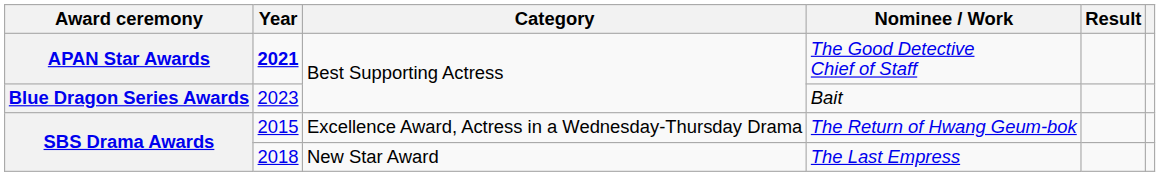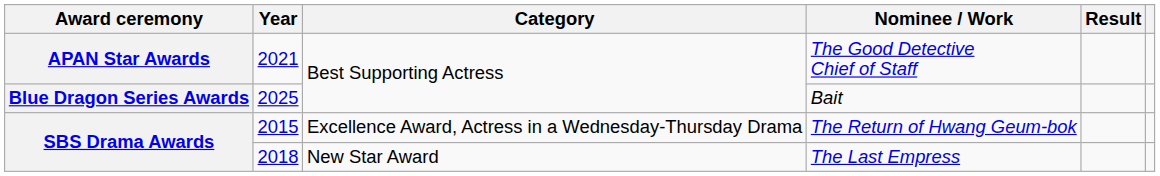The Good Detective Chief of Staff | Year: bold -> normal
Bait | Year: 2023 -> 2025
